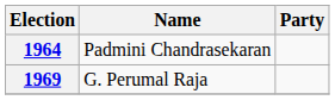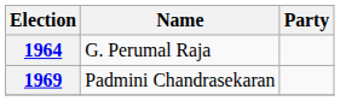1964 | Name: Padmini Chandrasekaran -> G. Perumal Raja
1969 | Name: G. Perumal Raja -> Padmini Chandrasekaran
